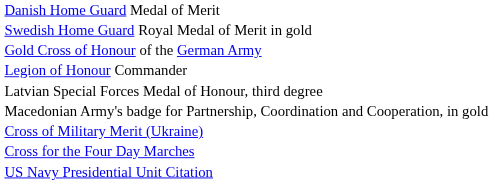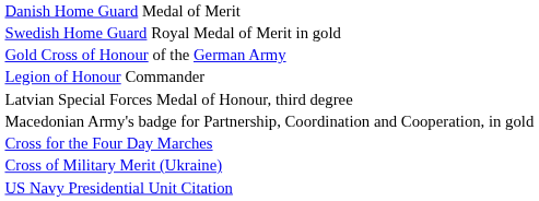rows swapped: Cross of Military Merit (Ukraine) <-> Cross for the Four Day Marches
